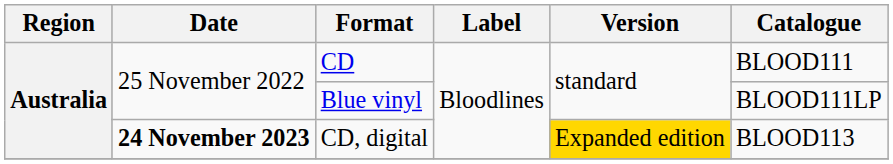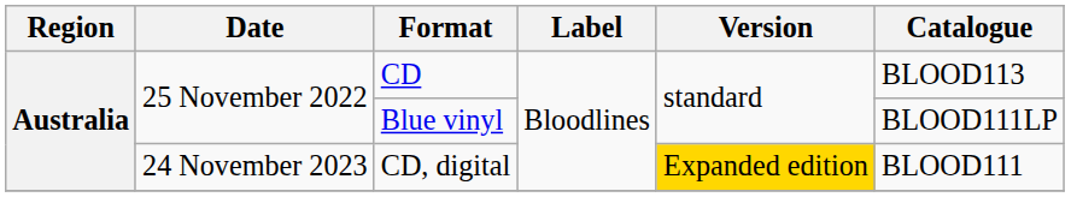CD | Catalogue: BLOOD111 -> BLOOD113
CD, digital | Date: bold -> normal
CD, digital | Catalogue: BLOOD113 -> BLOOD111
